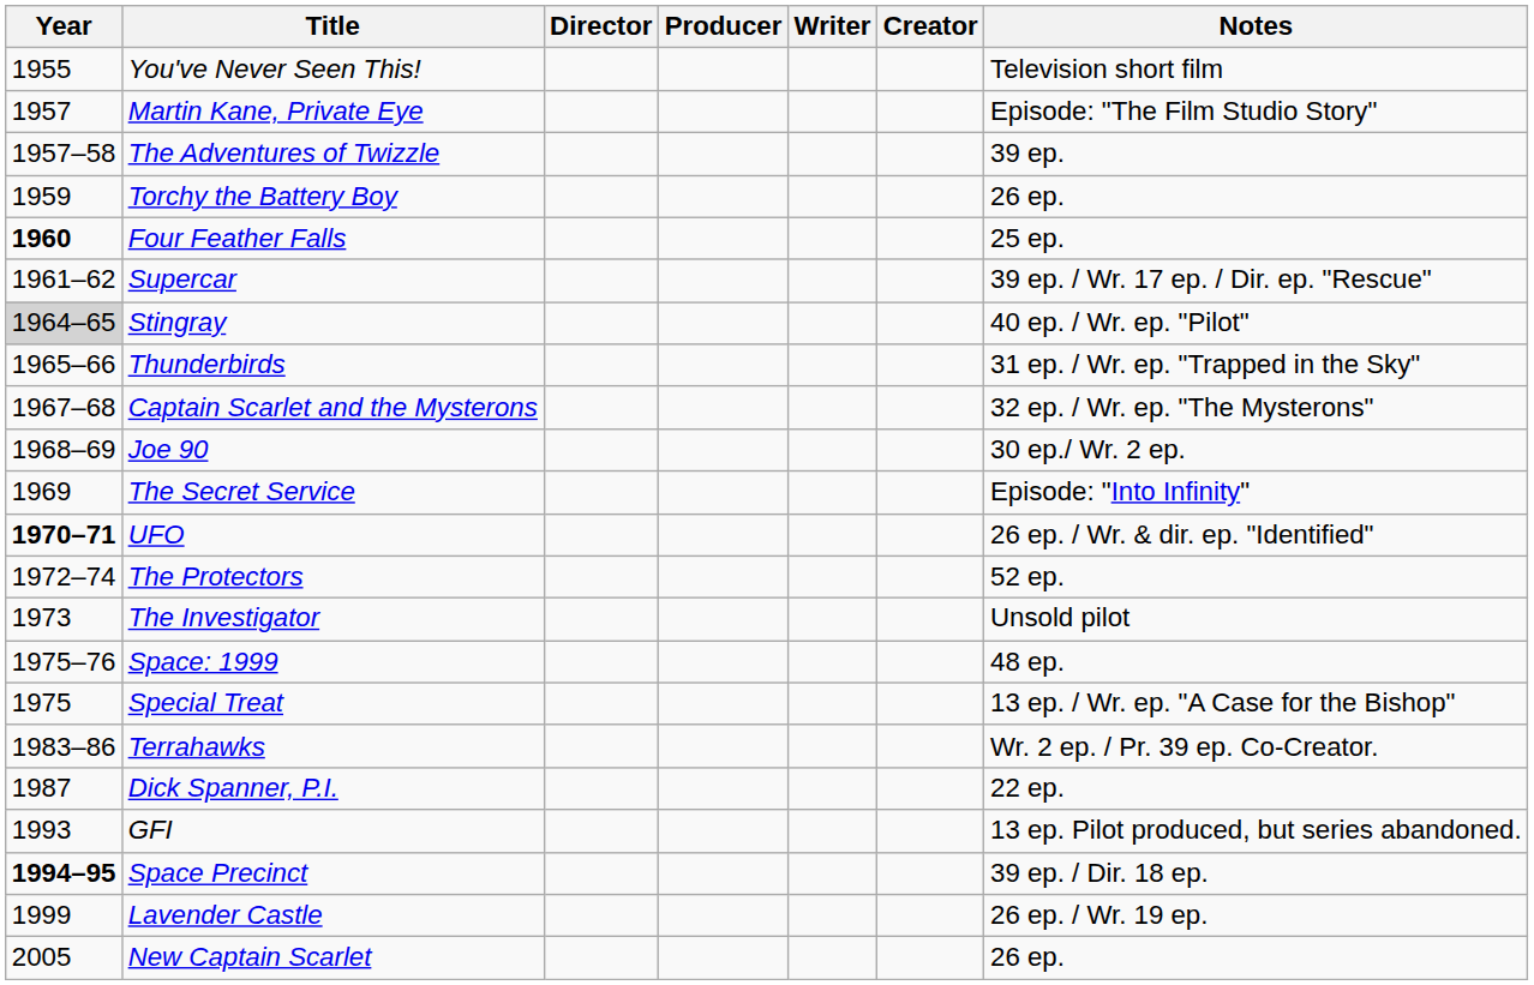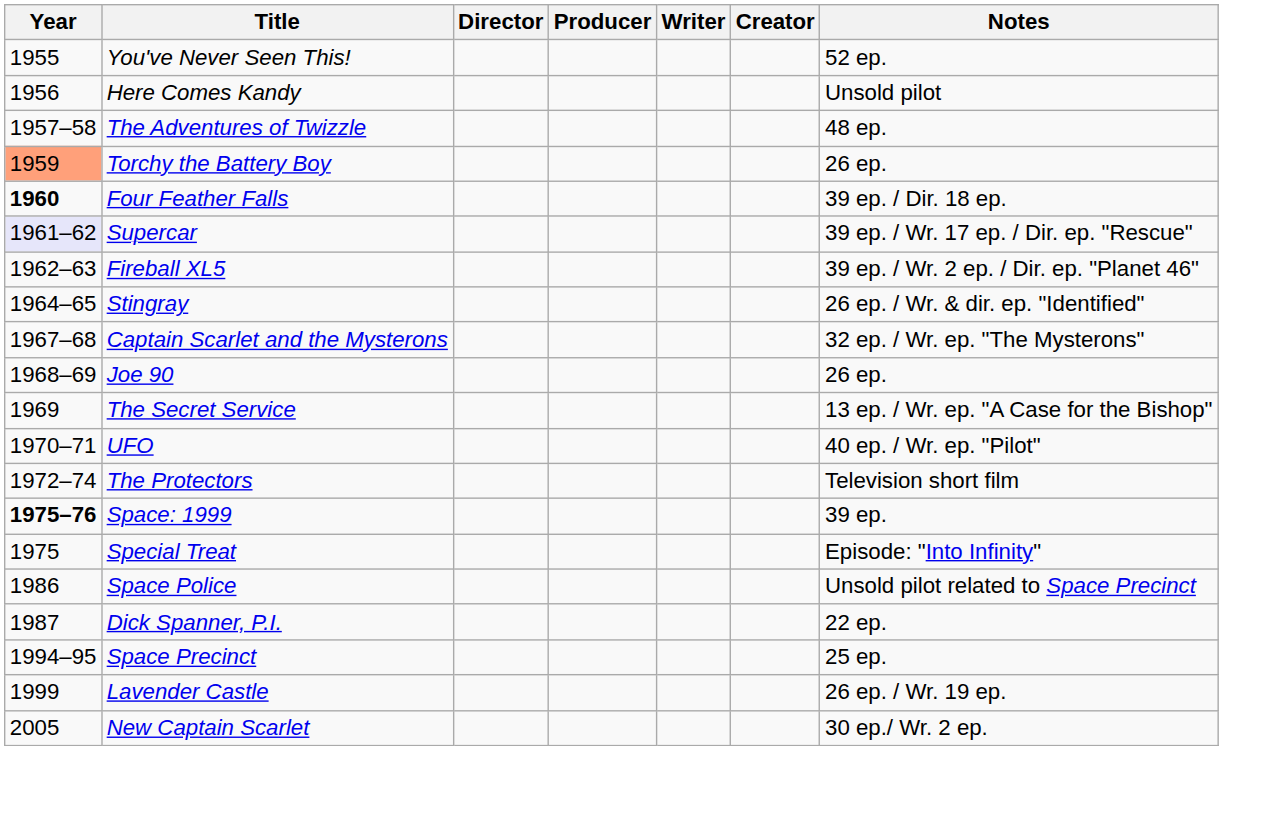You've Never Seen This! | Notes: Television short film -> 52 ep.
+ row: 1956 | Here Comes Kandy | Unsold pilot
- row: 1957 | Martin Kane, Private Eye | Episode: "The Film Studio Story"
The Adventures of Twizzle | Notes: 39 ep. -> 48 ep.
Torchy the Battery Boy | Year: no background -> lightsalmon background
Four Feather Falls | Notes: 25 ep. -> 39 ep. / Dir. 18 ep.
Supercar | Year: no background -> lavender background
+ row: 1962–63 | Fireball XL5 | 39 ep. / Wr. 2 ep. / Dir. ep. "Planet 46"
Stingray | Year: lightgrey background -> no background
Stingray | Notes: 40 ep. / Wr. ep. "Pilot" -> 26 ep. / Wr. & dir. ep. "Identified"
- row: 1965–66 | Thunderbirds | 31 ep. / Wr. ep. "Trapped in the Sky"
Joe 90 | Notes: 30 ep./ Wr. 2 ep. -> 26 ep.
The Secret Service | Notes: Episode: "Into Infinity" -> 13 ep. / Wr. ep. "A Case for the Bishop"
UFO | Year: bold -> normal
UFO | Notes: 26 ep. / Wr. & dir. ep. "Identified" -> 40 ep. / Wr. ep. "Pilot"
The Protectors | Notes: 52 ep. -> Television short film
- row: 1973 | The Investigator | Unsold pilot
Space: 1999 | Year: normal -> bold
Space: 1999 | Notes: 48 ep. -> 39 ep.
Special Treat | Notes: 13 ep. / Wr. ep. "A Case for the Bishop" -> Episode: "Into Infinity"
- row: 1983–86 | Terrahawks | Wr. 2 ep. / Pr. 39 ep. Co-Creator.
+ row: 1986 | Space Police | Unsold pilot related to Space Precinct
- row: 1993 | GFI | 13 ep. Pilot produced, but series abandoned.
Space Precinct | Year: bold -> normal
Space Precinct | Notes: 39 ep. / Dir. 18 ep. -> 25 ep.
New Captain Scarlet | Notes: 26 ep. -> 30 ep./ Wr. 2 ep.
